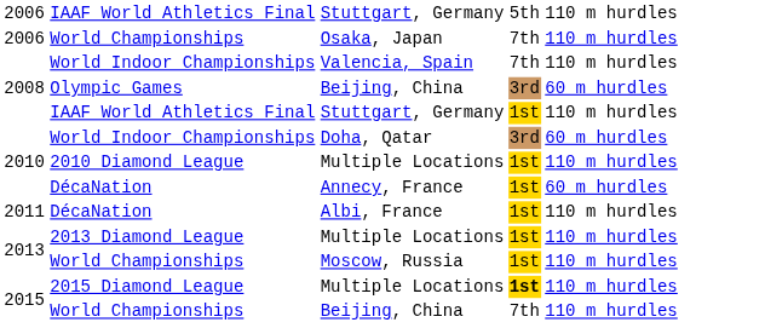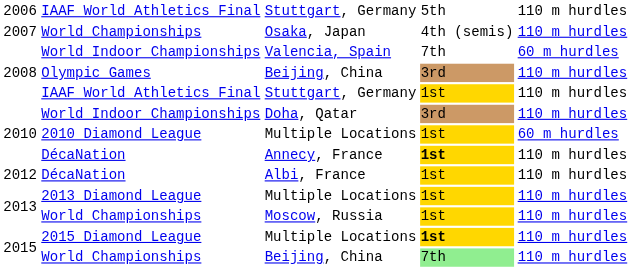Osaka, Japan | column 1: 2006 -> 2007
Osaka, Japan | column 4: 7th -> 4th (semis)
Valencia, Spain | column 5: 110 m hurdles -> 60 m hurdles
Olympic Games / Beijing, China | column 5: 60 m hurdles -> 110 m hurdles
Doha, Qatar | column 5: 60 m hurdles -> 110 m hurdles
2010 Diamond League / Multiple Locations | column 5: 110 m hurdles -> 60 m hurdles
Annecy, France | column 4: normal -> bold
Annecy, France | column 5: 60 m hurdles -> 110 m hurdles
Albi, France | column 1: 2011 -> 2012
World Championships / Beijing, China | column 4: no background -> lightgreen background
